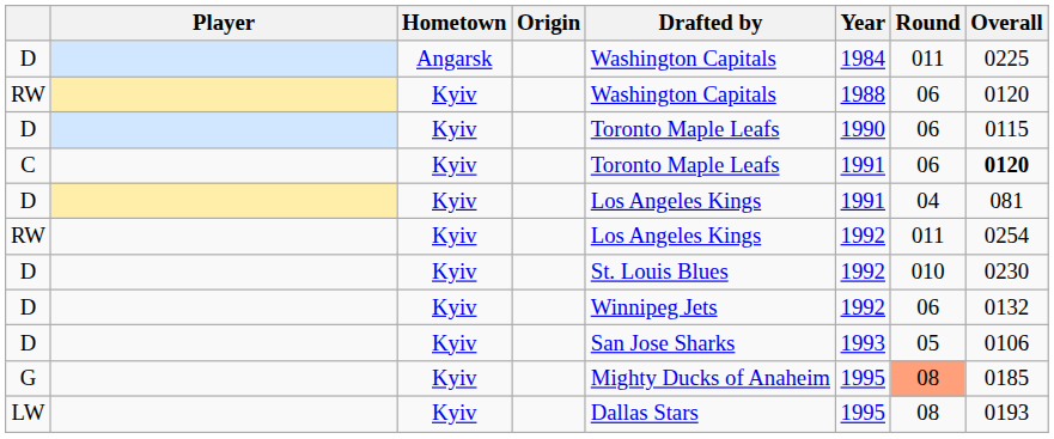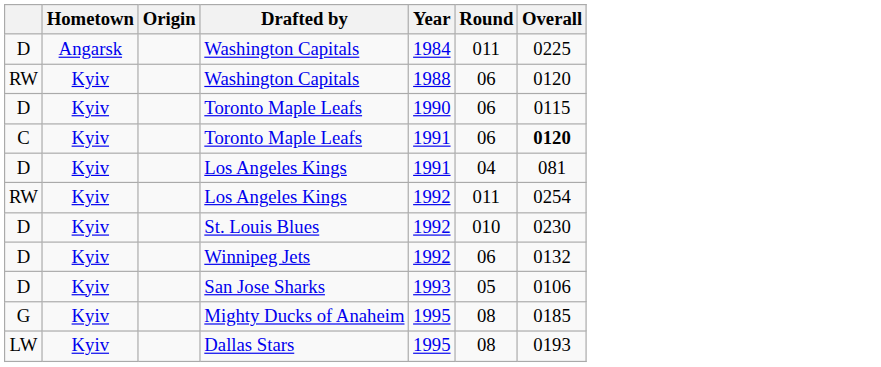- column: Player
G | Round: lightsalmon background -> no background
